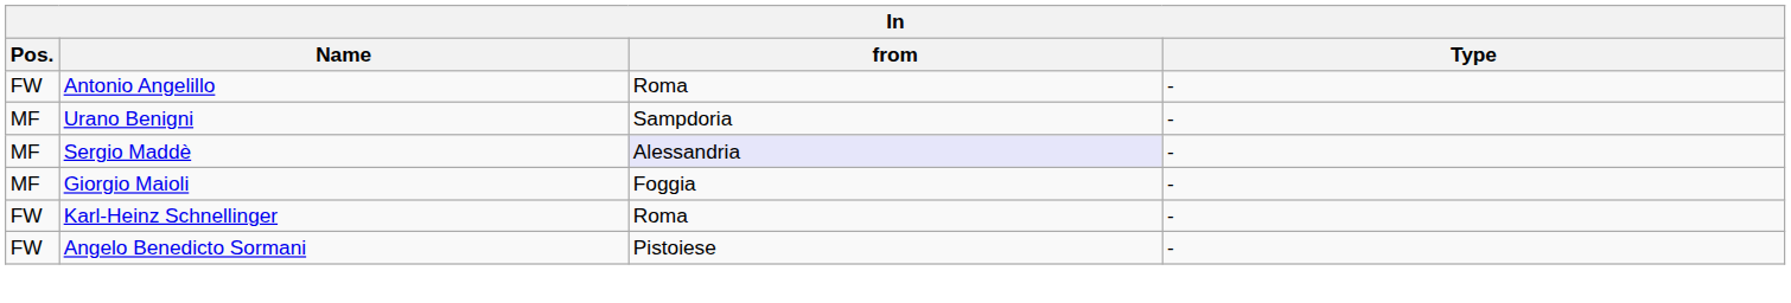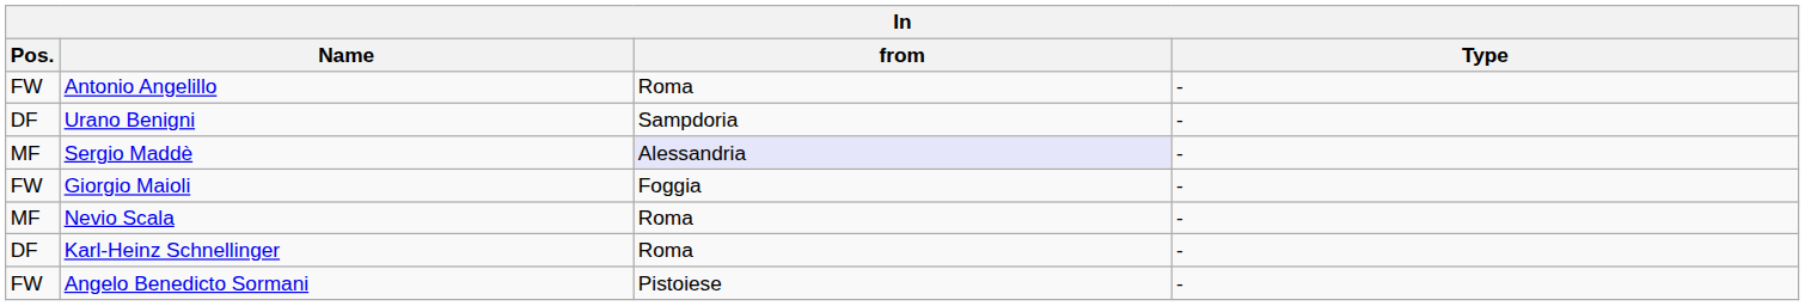Urano Benigni | Pos.: MF -> DF
Giorgio Maioli | Pos.: MF -> FW
+ row: MF | Nevio Scala | Roma | -
Karl-Heinz Schnellinger | Pos.: FW -> DF
